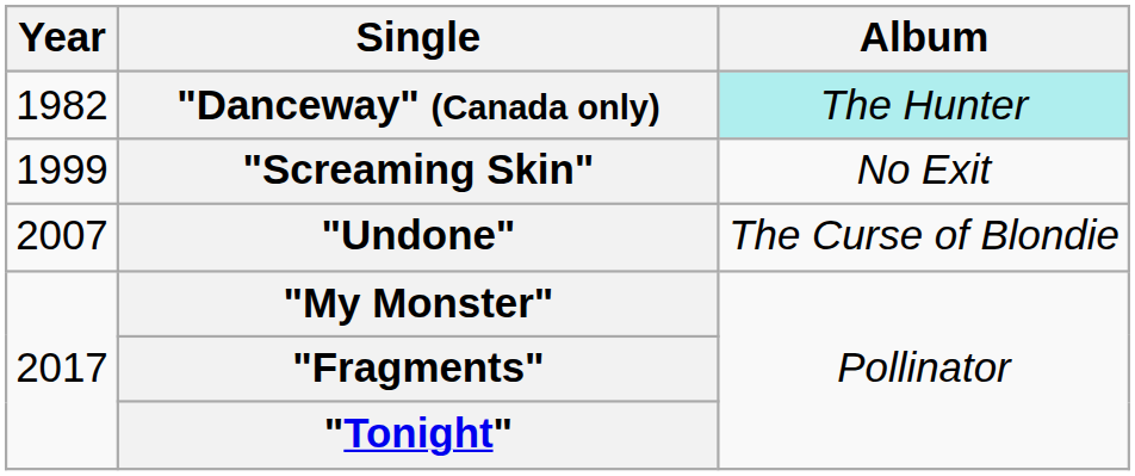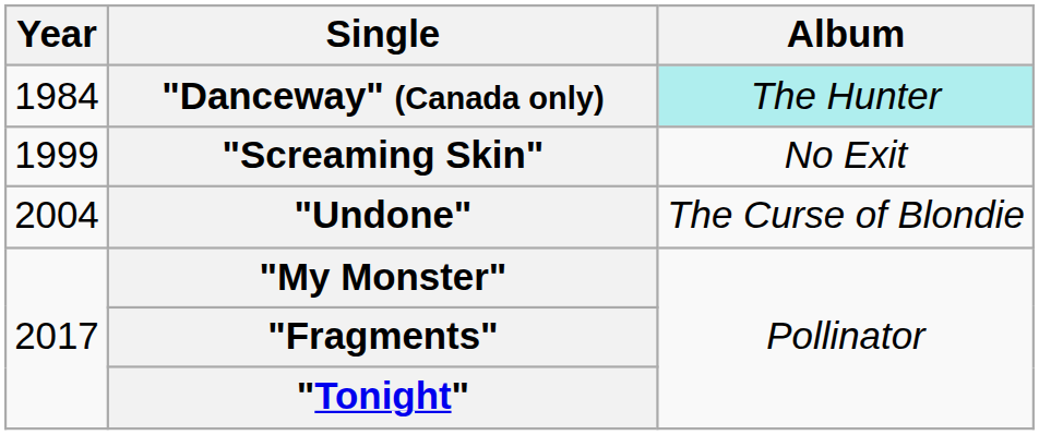"Danceway" (Canada only) | Year: 1982 -> 1984
"Undone" | Year: 2007 -> 2004
